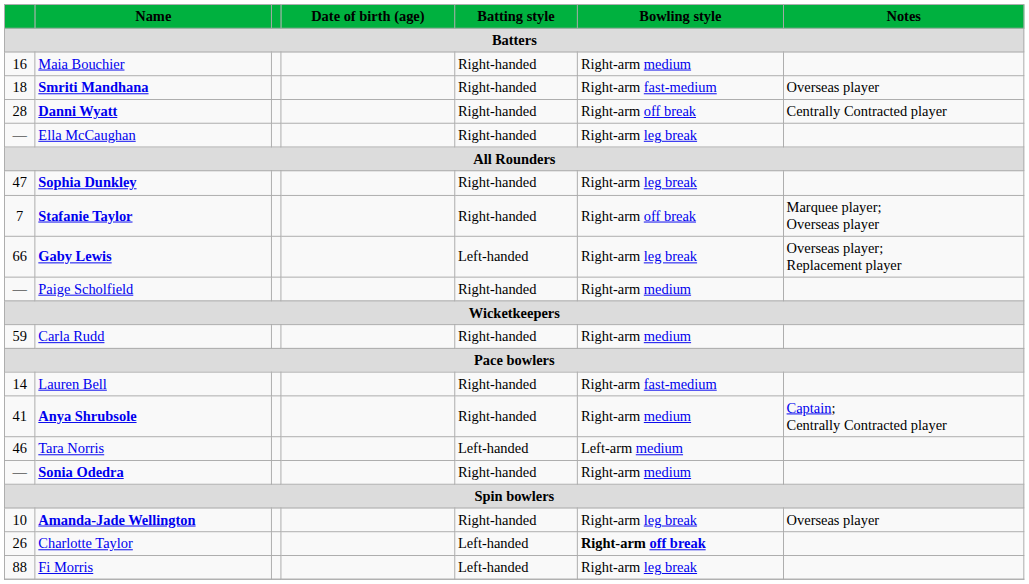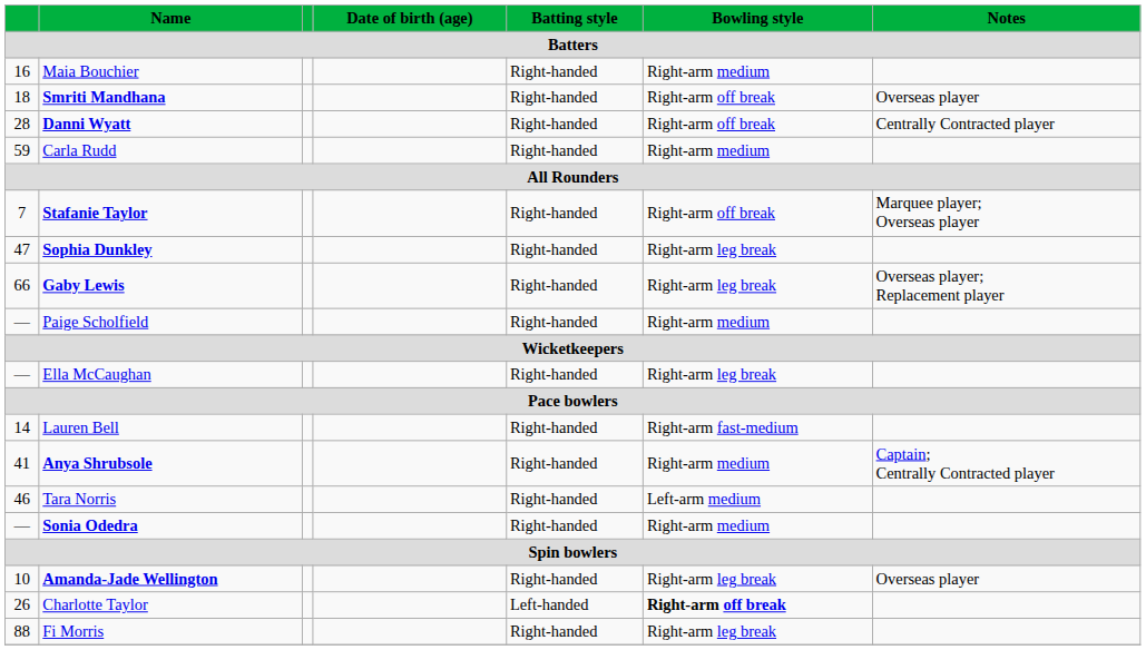Smriti Mandhana | Bowling style: Right-arm fast-medium -> Right-arm off break
rows swapped: Ella McCaughan <-> Carla Rudd
rows swapped: Stafanie Taylor <-> Sophia Dunkley
Gaby Lewis | Batting style: Left-handed -> Right-handed
Tara Norris | Batting style: Left-handed -> Right-handed
Fi Morris | Batting style: Left-handed -> Right-handed
